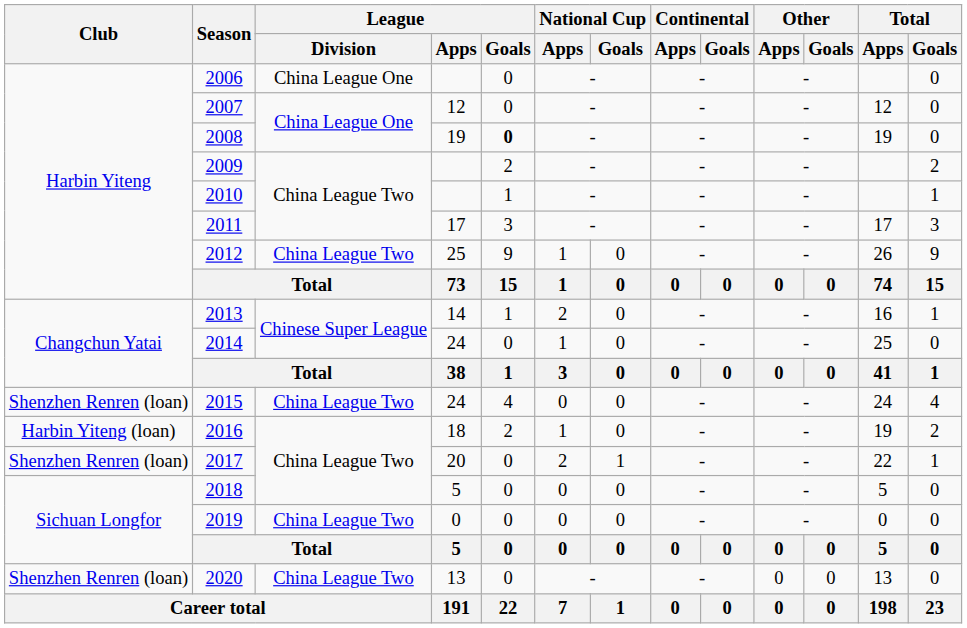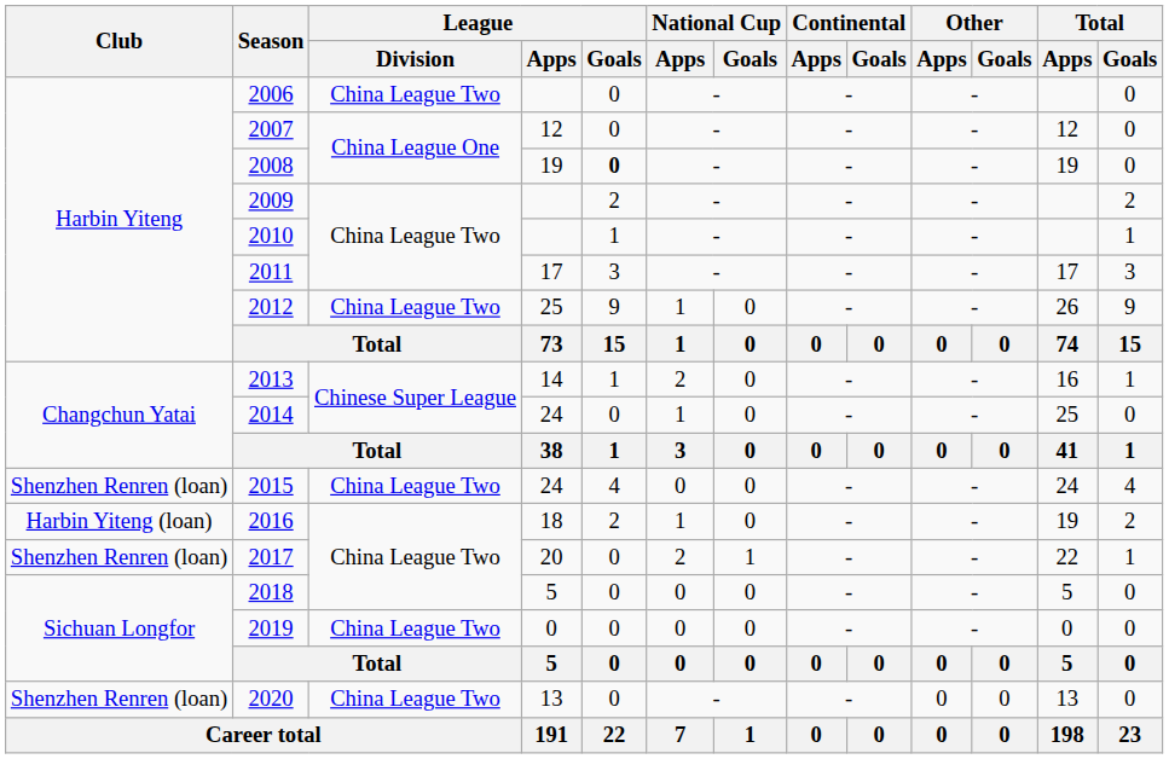2006 | League / Division: China League One -> China League Two
